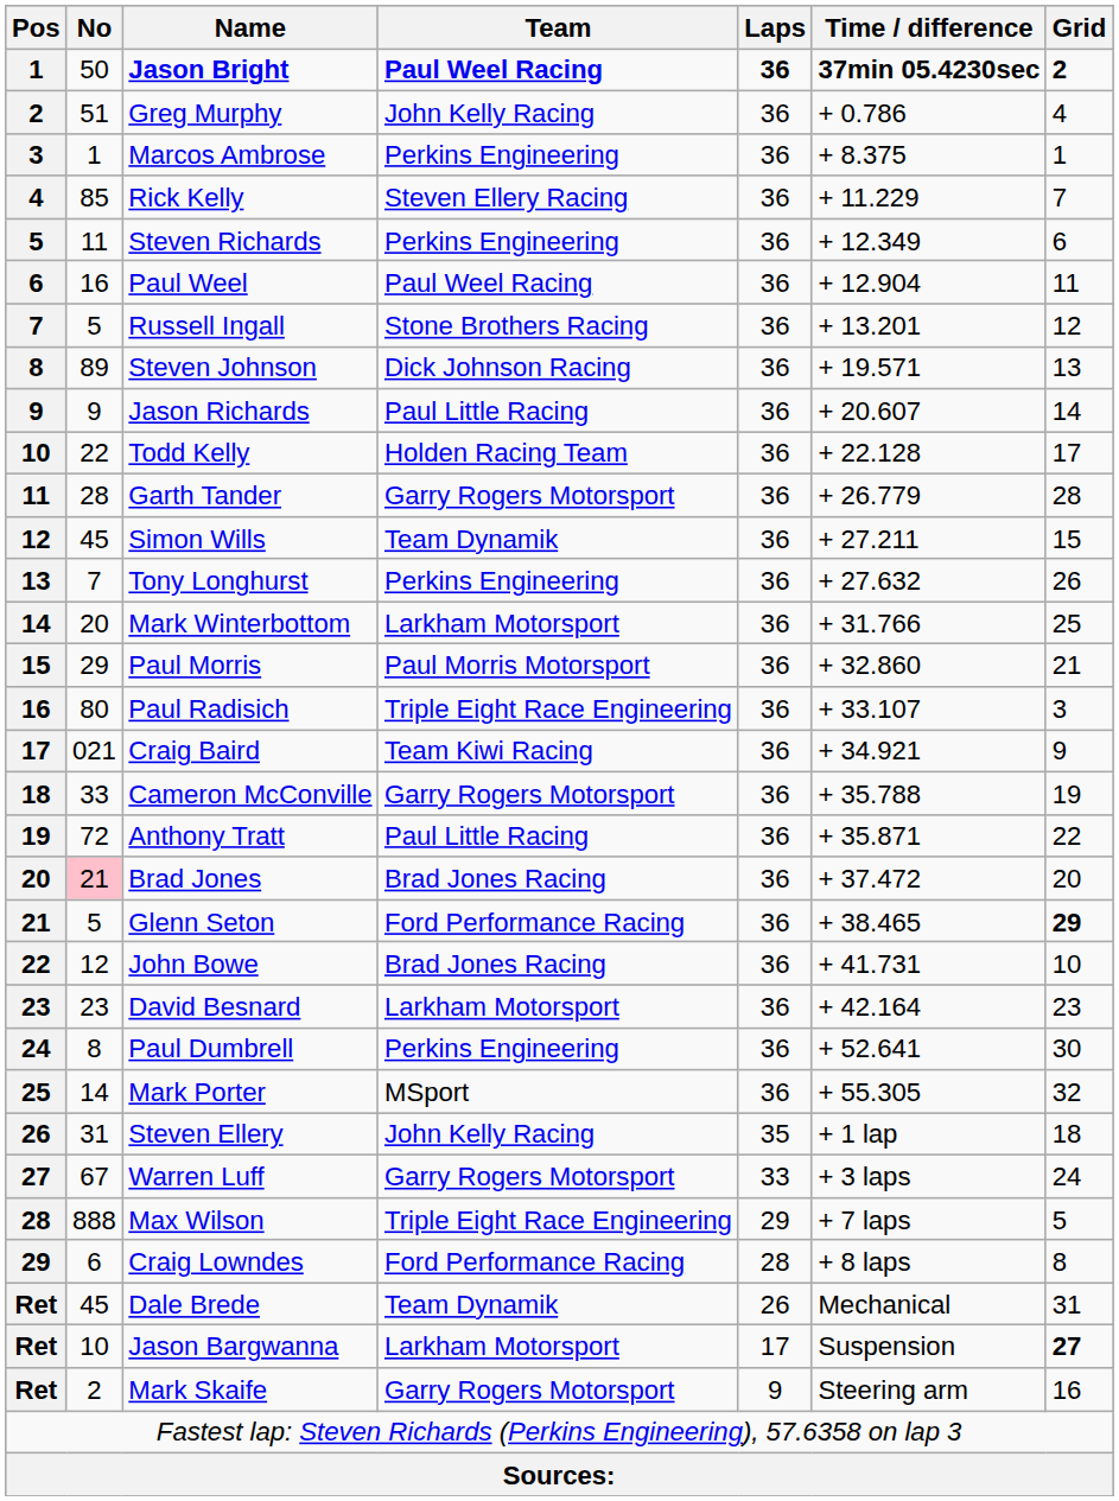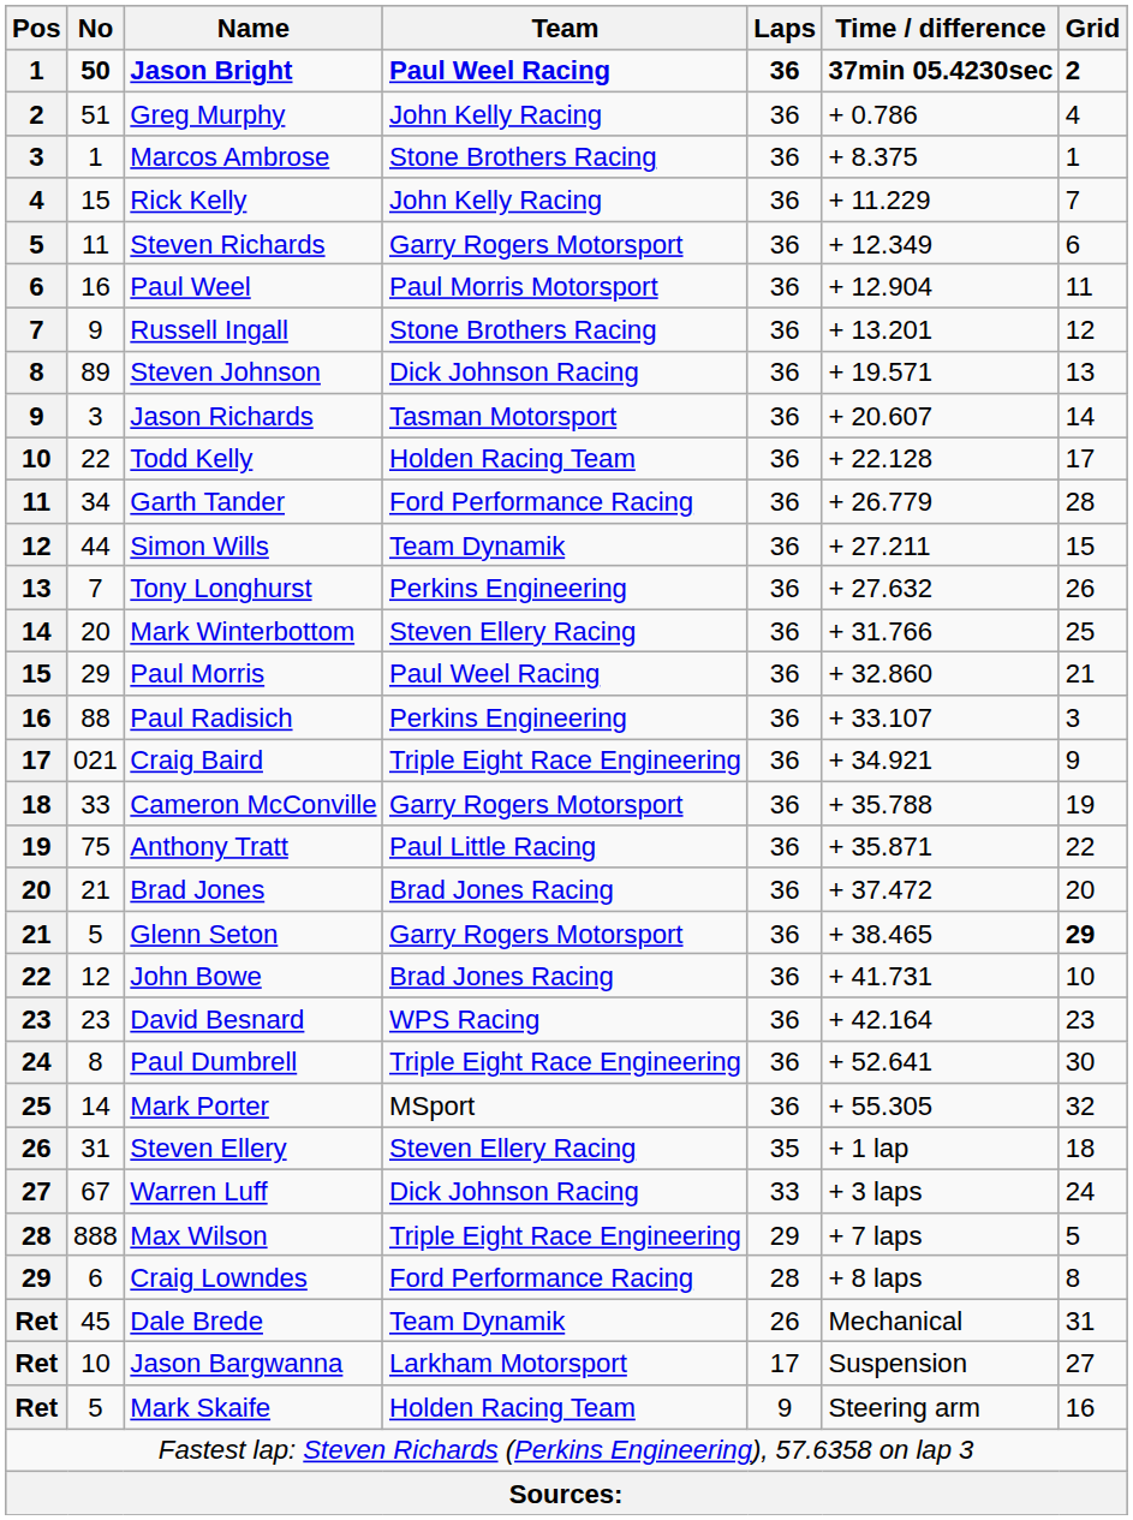Jason Bright | No: normal -> bold
Marcos Ambrose | Team: Perkins Engineering -> Stone Brothers Racing
Rick Kelly | No: 85 -> 15
Rick Kelly | Team: Steven Ellery Racing -> John Kelly Racing
Steven Richards | Team: Perkins Engineering -> Garry Rogers Motorsport
Paul Weel | Team: Paul Weel Racing -> Paul Morris Motorsport
Russell Ingall | No: 5 -> 9
Jason Richards | No: 9 -> 3
Jason Richards | Team: Paul Little Racing -> Tasman Motorsport
Garth Tander | No: 28 -> 34
Garth Tander | Team: Garry Rogers Motorsport -> Ford Performance Racing
Simon Wills | No: 45 -> 44
Mark Winterbottom | Team: Larkham Motorsport -> Steven Ellery Racing
Paul Morris | Team: Paul Morris Motorsport -> Paul Weel Racing
Paul Radisich | No: 80 -> 88
Paul Radisich | Team: Triple Eight Race Engineering -> Perkins Engineering
Craig Baird | Team: Team Kiwi Racing -> Triple Eight Race Engineering
Anthony Tratt | No: 72 -> 75
Brad Jones | No: pink background -> no background
Glenn Seton | Team: Ford Performance Racing -> Garry Rogers Motorsport
David Besnard | Team: Larkham Motorsport -> WPS Racing
Paul Dumbrell | Team: Perkins Engineering -> Triple Eight Race Engineering
Steven Ellery | Team: John Kelly Racing -> Steven Ellery Racing
Warren Luff | Team: Garry Rogers Motorsport -> Dick Johnson Racing
Jason Bargwanna | Grid: bold -> normal
Mark Skaife | No: 2 -> 5
Mark Skaife | Team: Garry Rogers Motorsport -> Holden Racing Team
